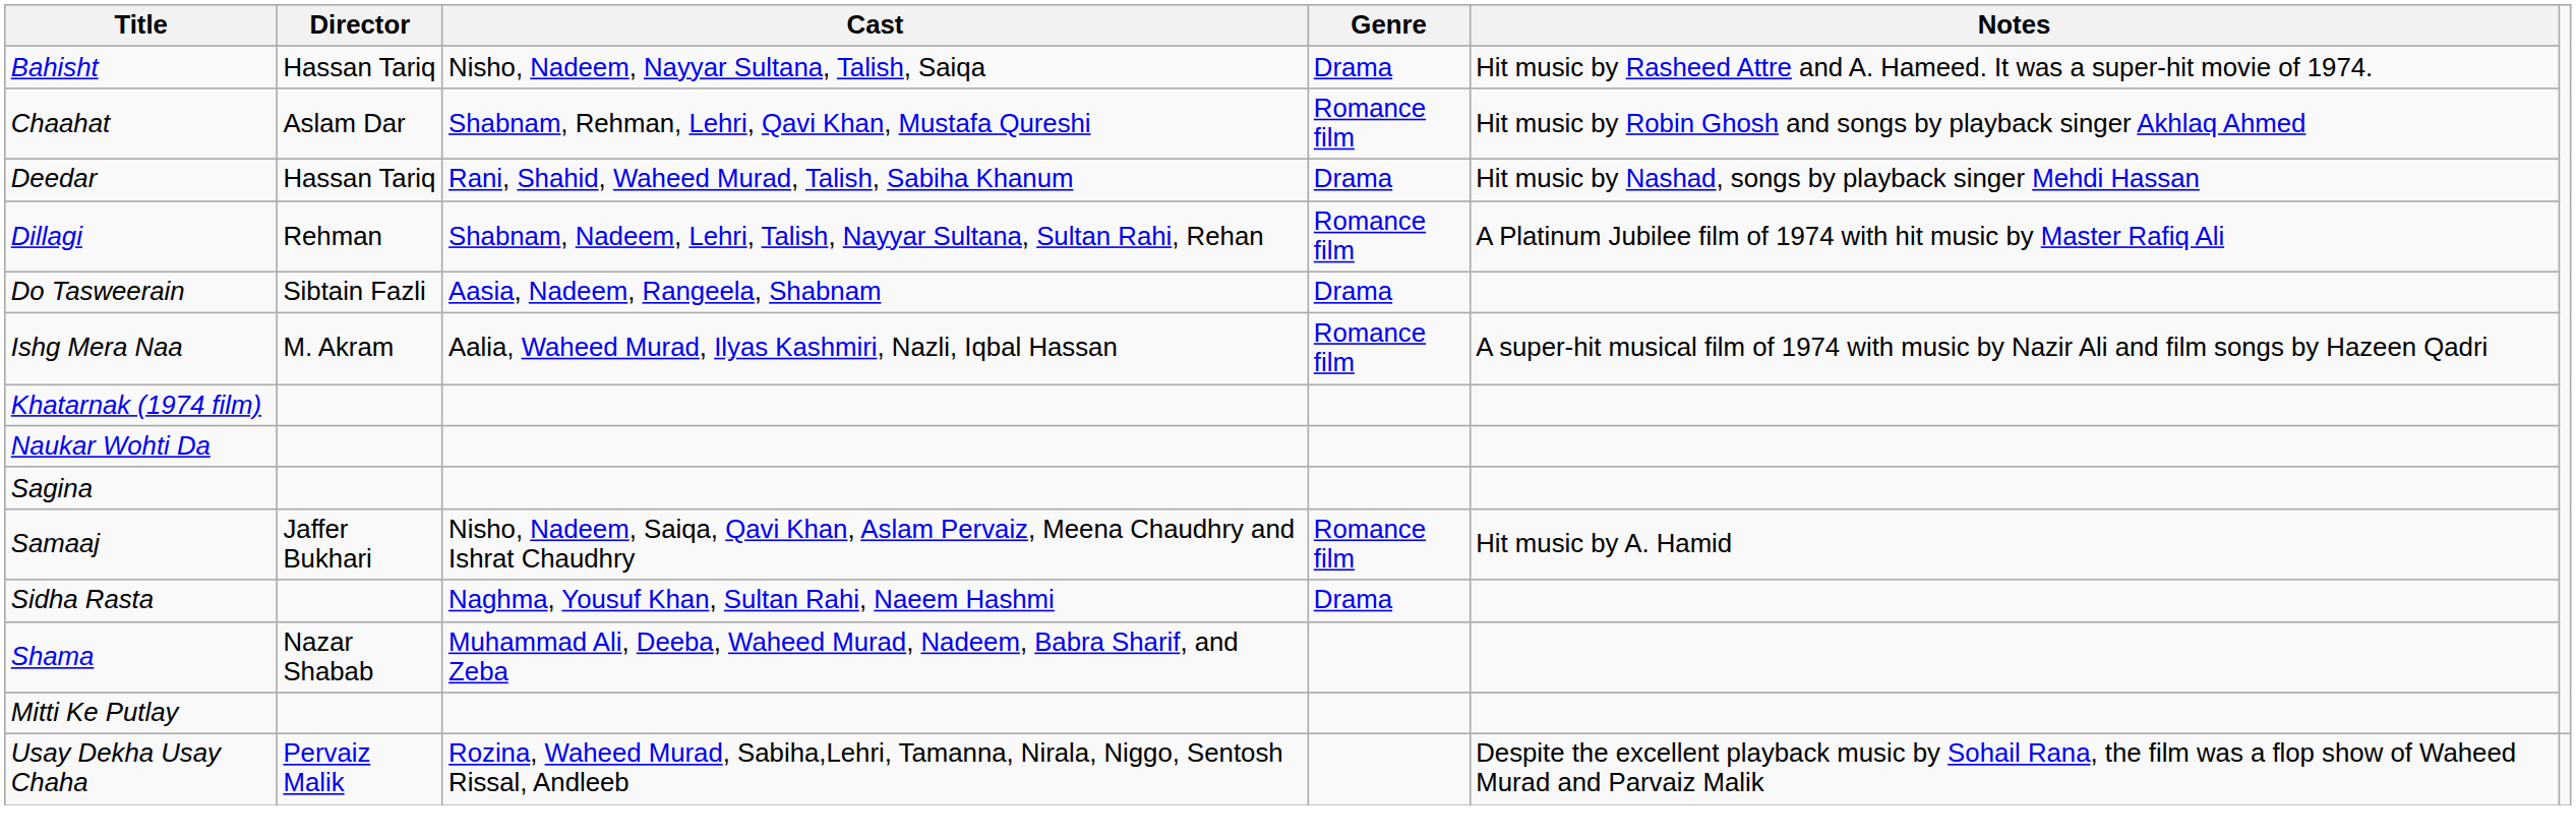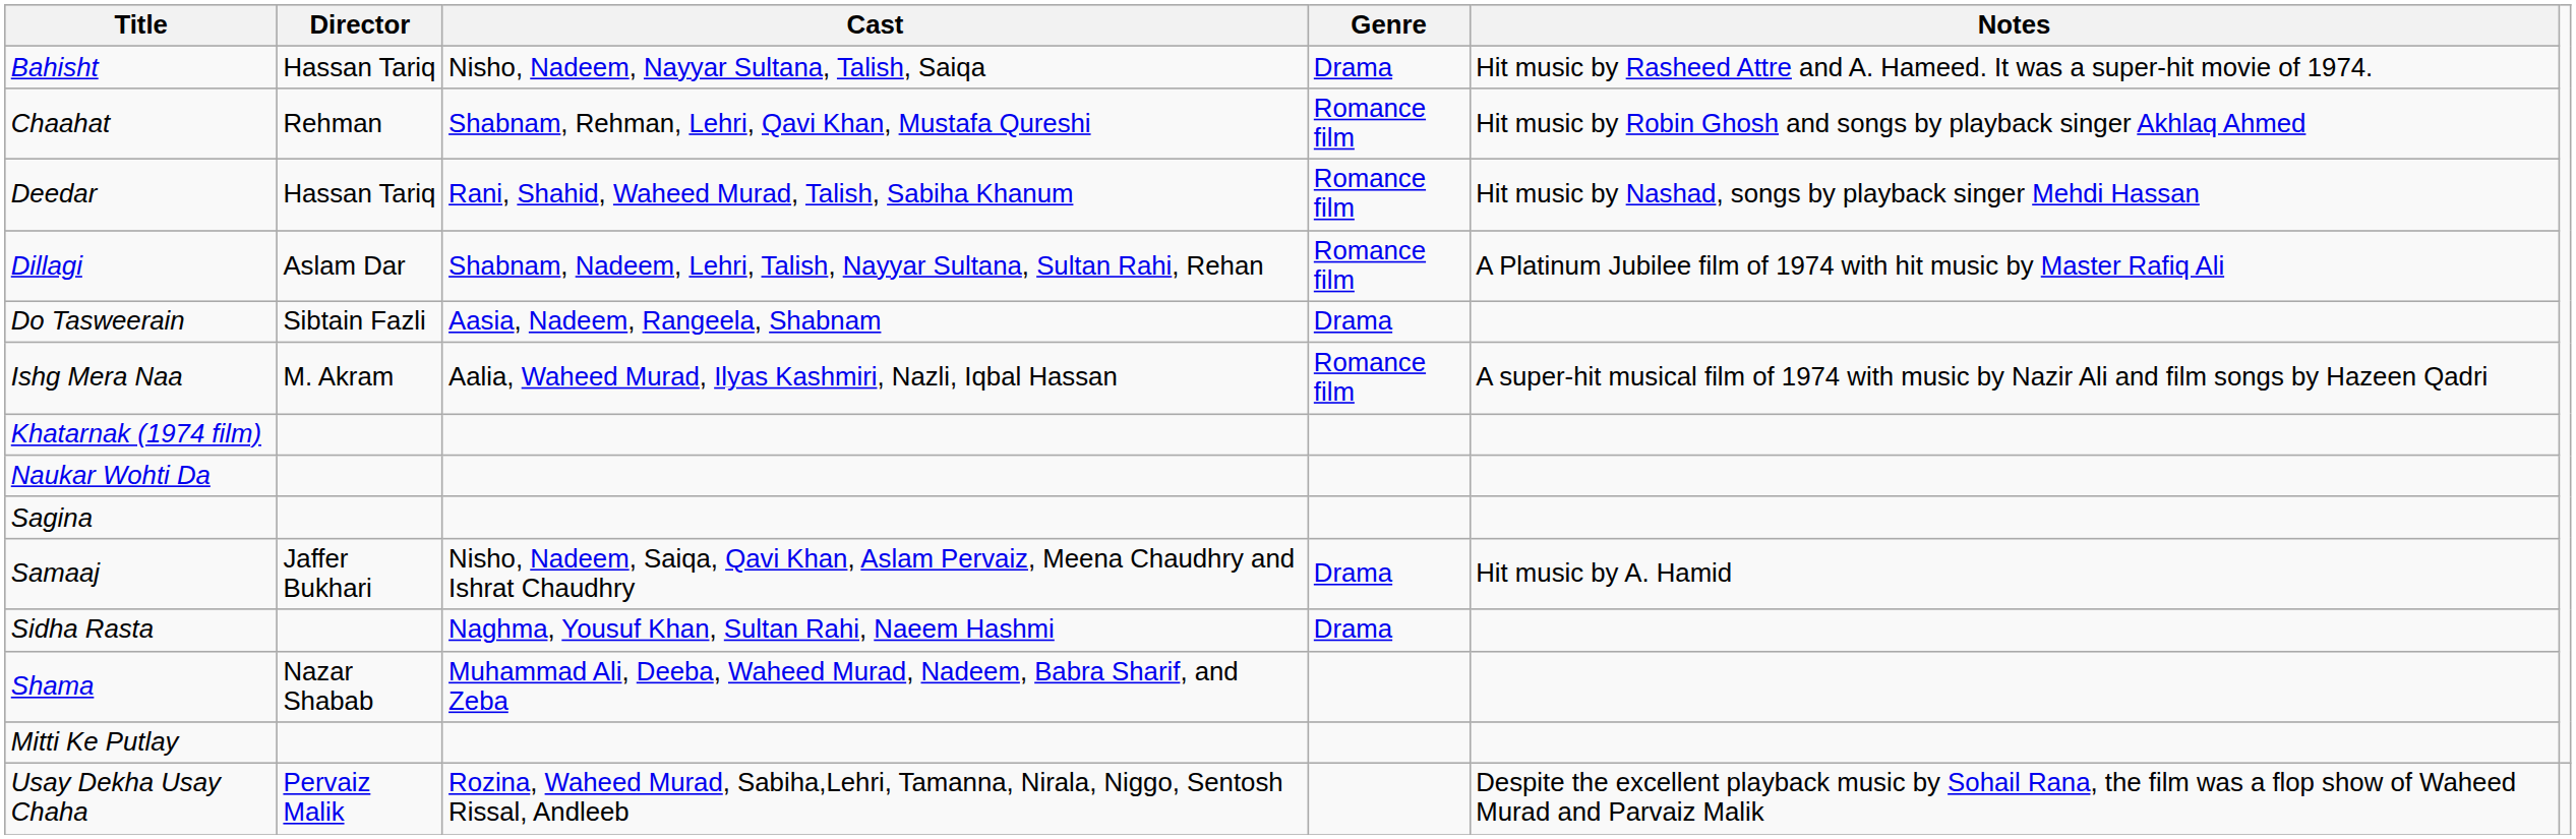Chaahat | Director: Aslam Dar -> Rehman
Deedar | Genre: Drama -> Romance film
Dillagi | Director: Rehman -> Aslam Dar
Samaaj | Genre: Romance film -> Drama
